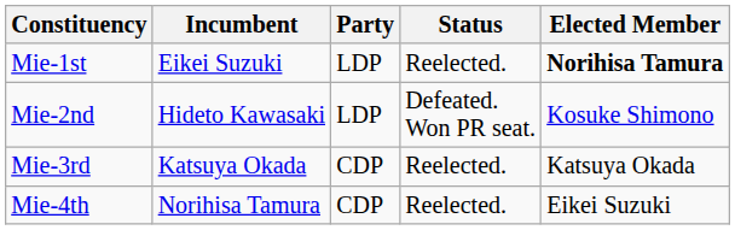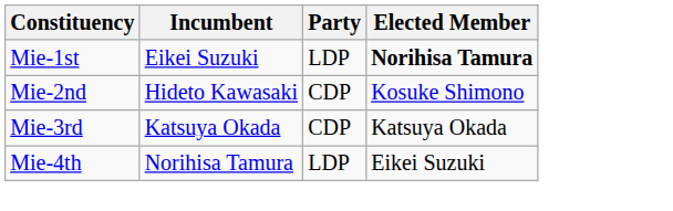- column: Status | Reelected. | Defeated. Won PR seat. | Reelected. | Reelected.
Mie-2nd | Party: LDP -> CDP
Mie-4th | Party: CDP -> LDP
